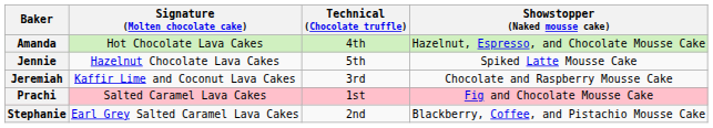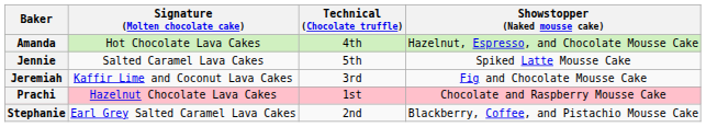Jennie | Signature (Molten chocolate cake): Hazelnut Chocolate Lava Cakes -> Salted Caramel Lava Cakes
Jeremiah | Showstopper (Naked mousse cake): Chocolate and Raspberry Mousse Cake -> Fig and Chocolate Mousse Cake
Prachi | Signature (Molten chocolate cake): Salted Caramel Lava Cakes -> Hazelnut Chocolate Lava Cakes
Prachi | Showstopper (Naked mousse cake): Fig and Chocolate Mousse Cake -> Chocolate and Raspberry Mousse Cake
